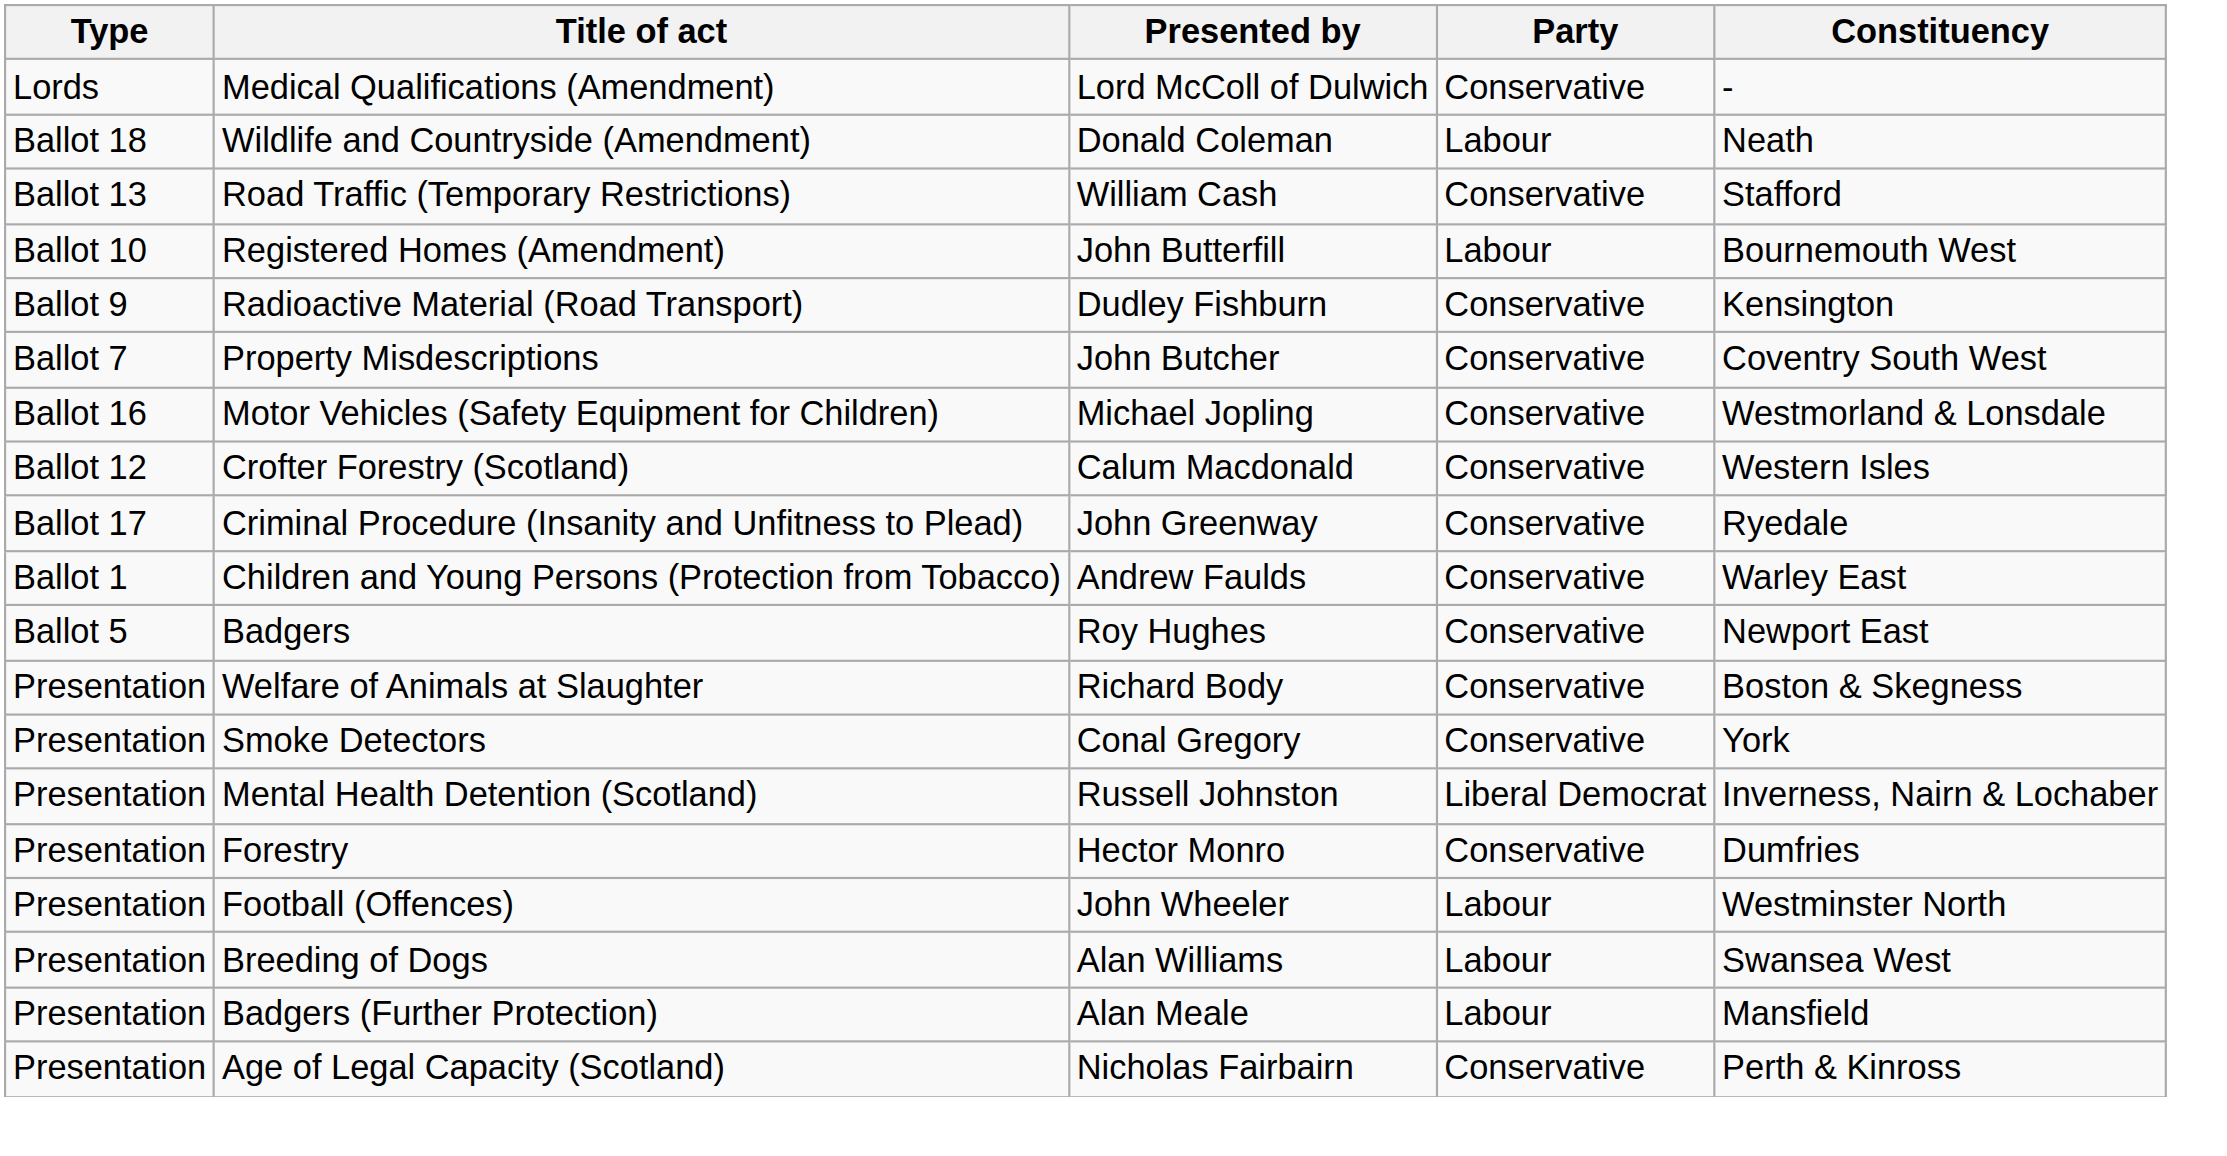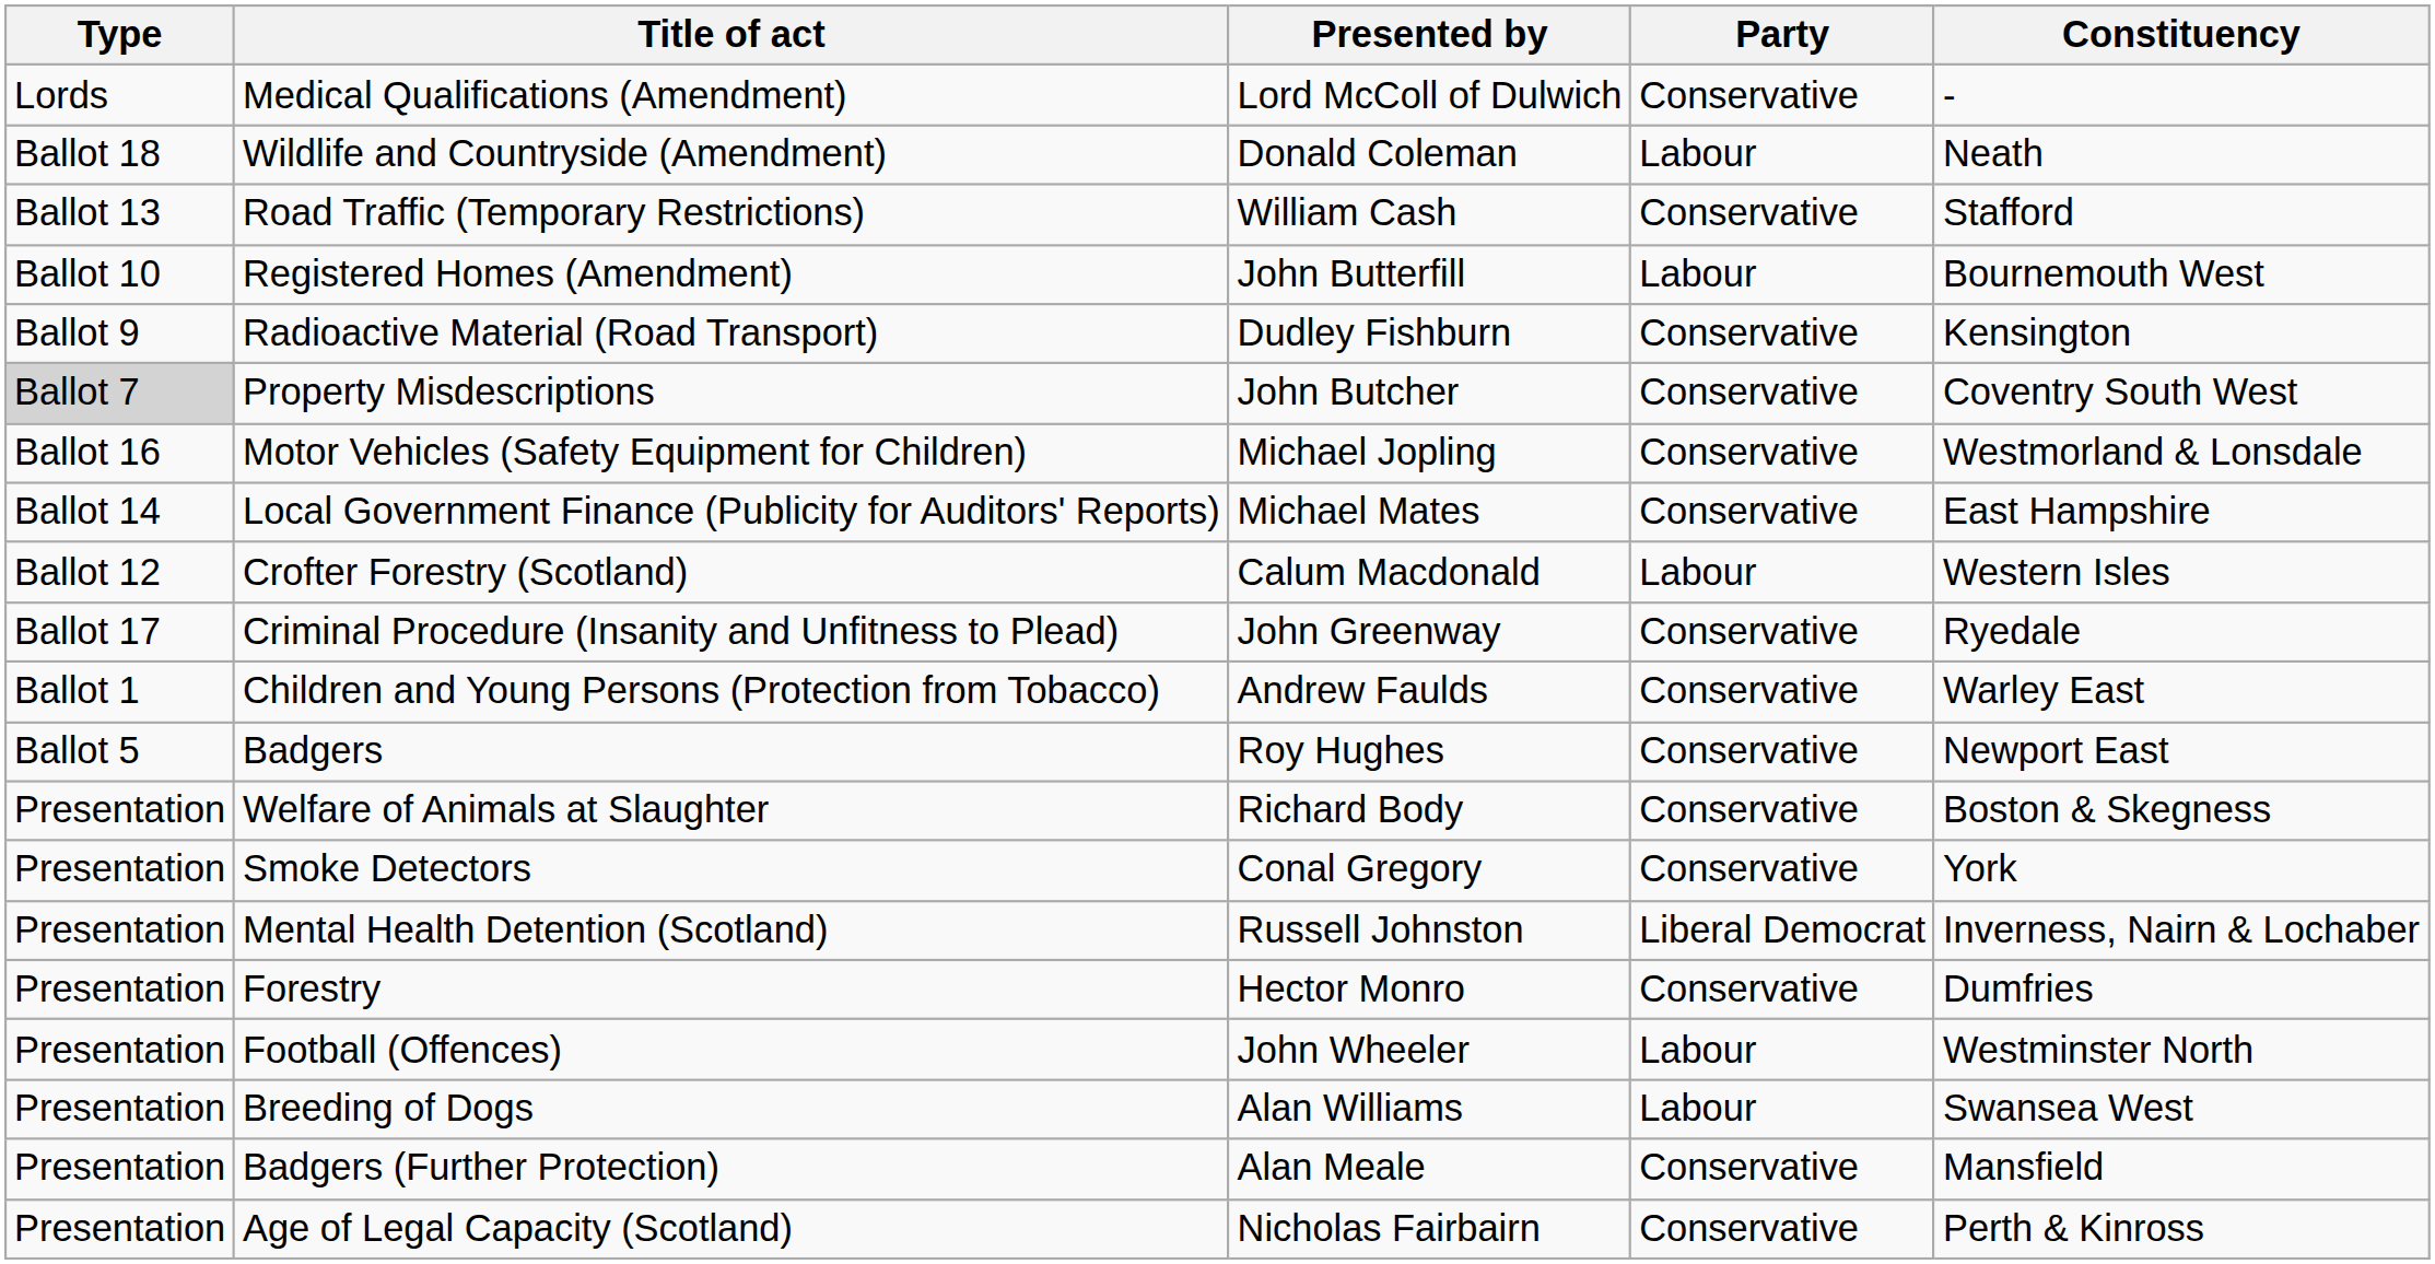Property Misdescriptions | Type: no background -> lightgrey background
+ row: Ballot 14 | Local Government Finance (Publicity for Auditors' Reports) | Michael Mates | Conservative | East Hampshire
Crofter Forestry (Scotland) | Party: Conservative -> Labour
Badgers (Further Protection) | Party: Labour -> Conservative
